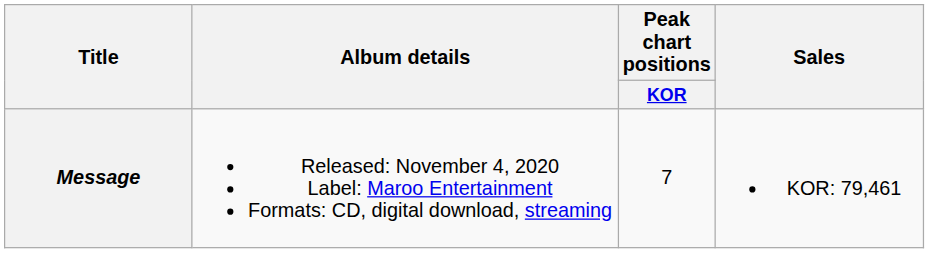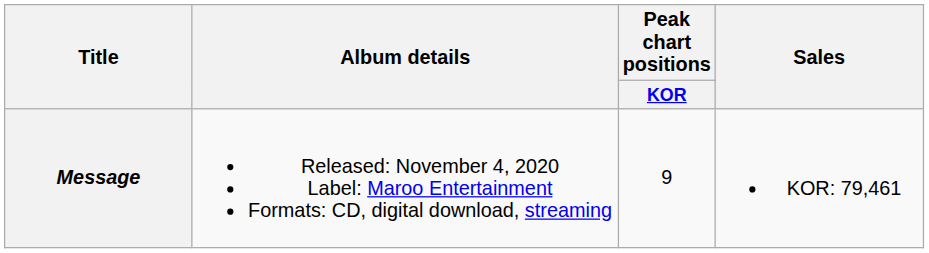Message | Peak chart positions / KOR: 7 -> 9
